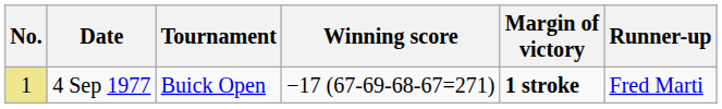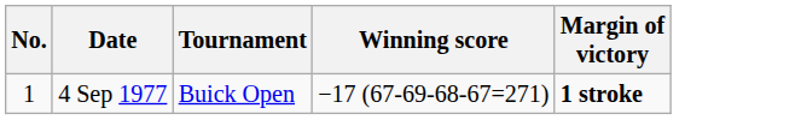- column: Runner-up | Fred Marti
4 Sep 1977 | No.: khaki background -> no background
